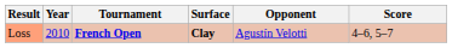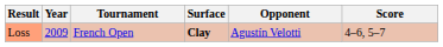Loss | Year: 2010 -> 2009
Loss | Tournament: bold -> normal
